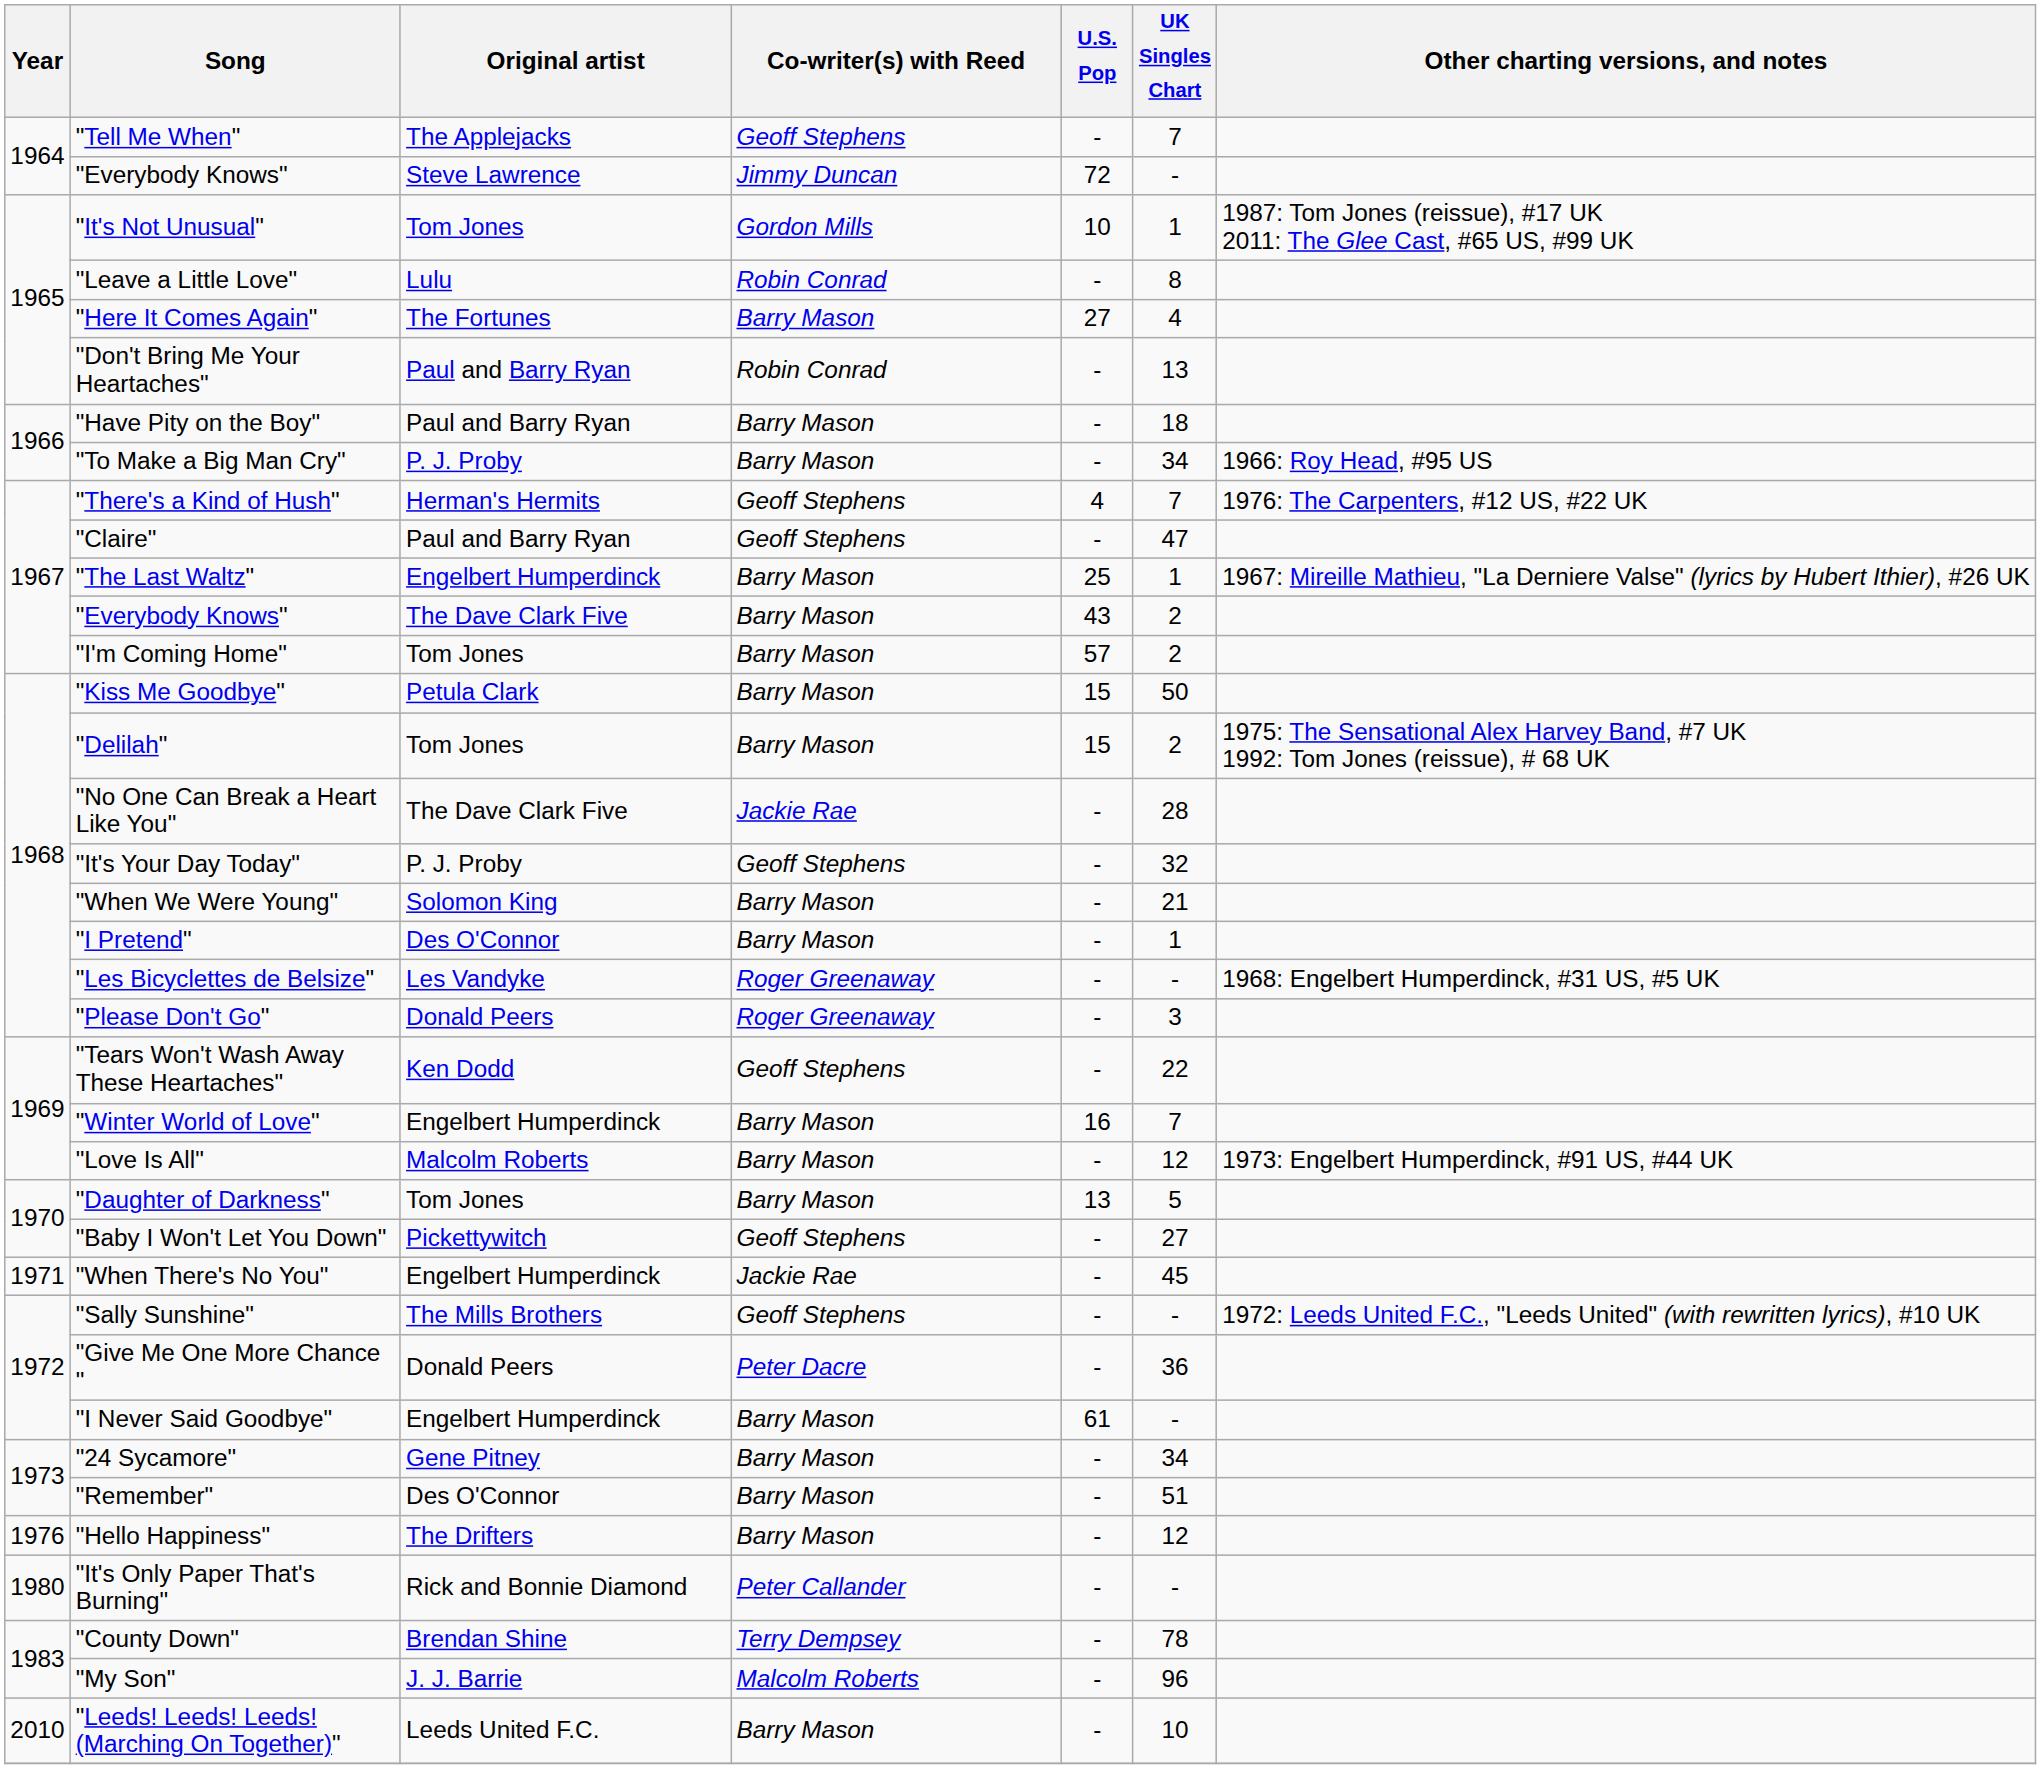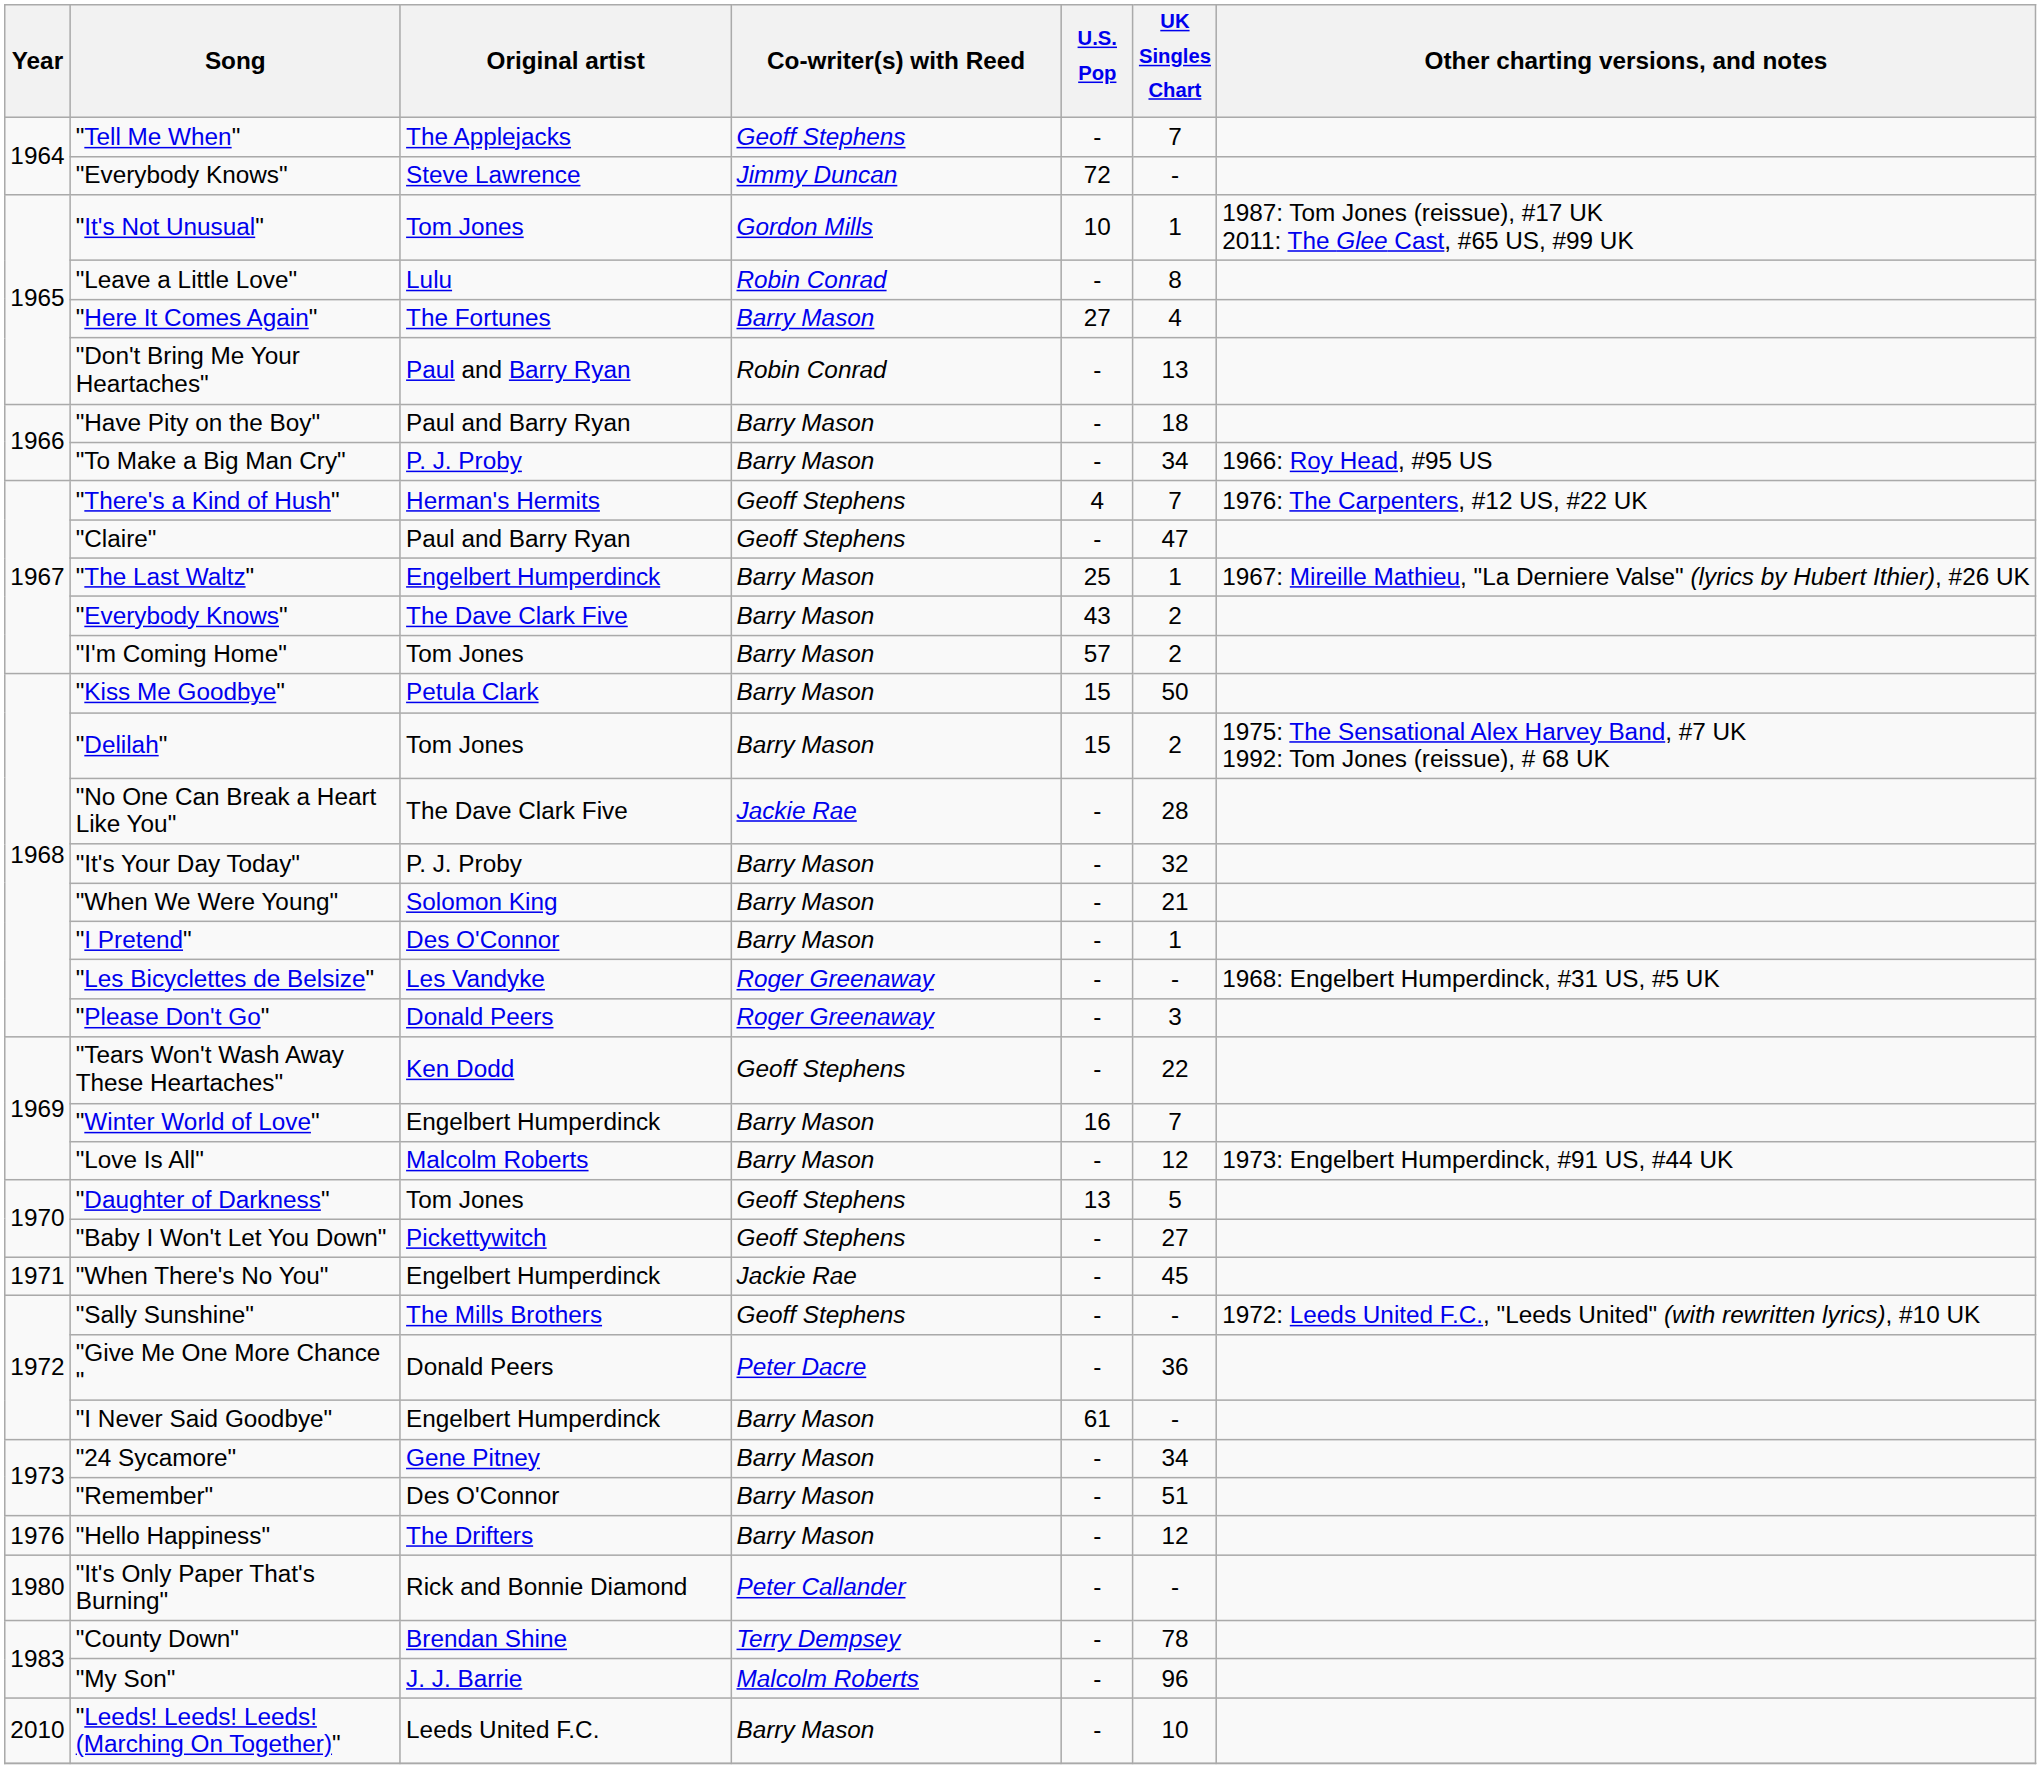"It's Your Day Today" | Co-writer(s) with Reed: Geoff Stephens -> Barry Mason
"Daughter of Darkness" | Co-writer(s) with Reed: Barry Mason -> Geoff Stephens
